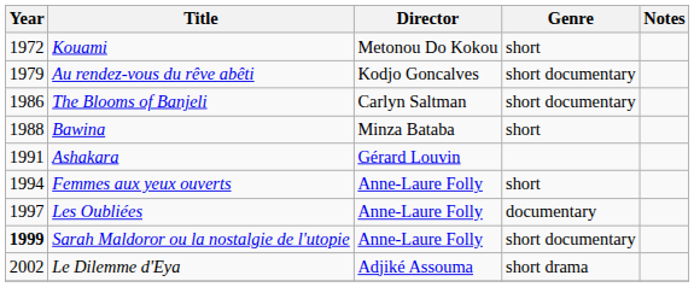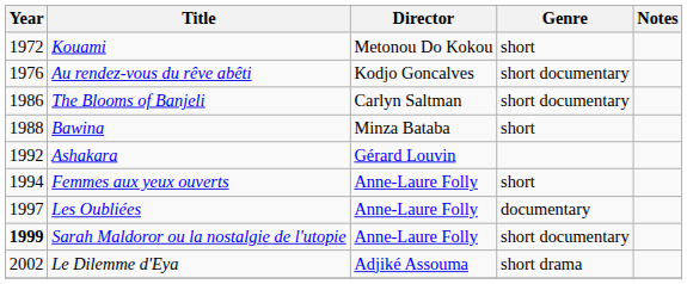Au rendez-vous du rêve abêti | Year: 1979 -> 1976
Ashakara | Year: 1991 -> 1992
